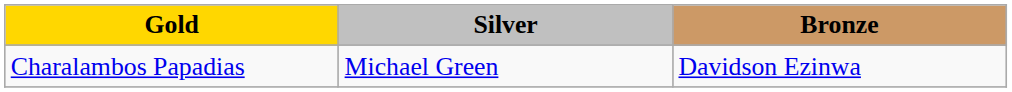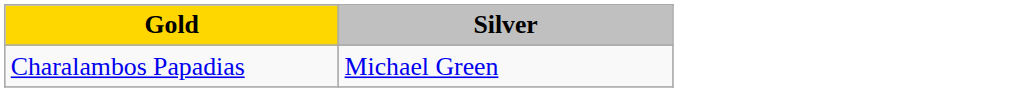- column: Bronze | Davidson Ezinwa
